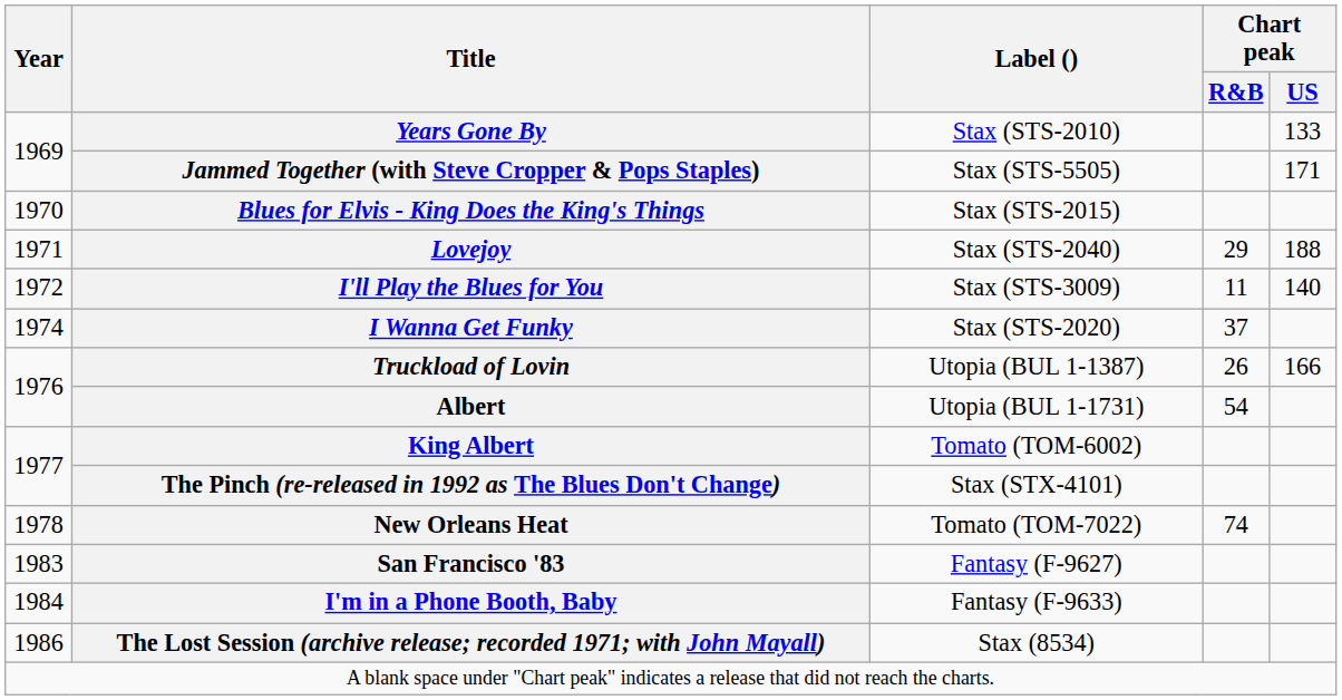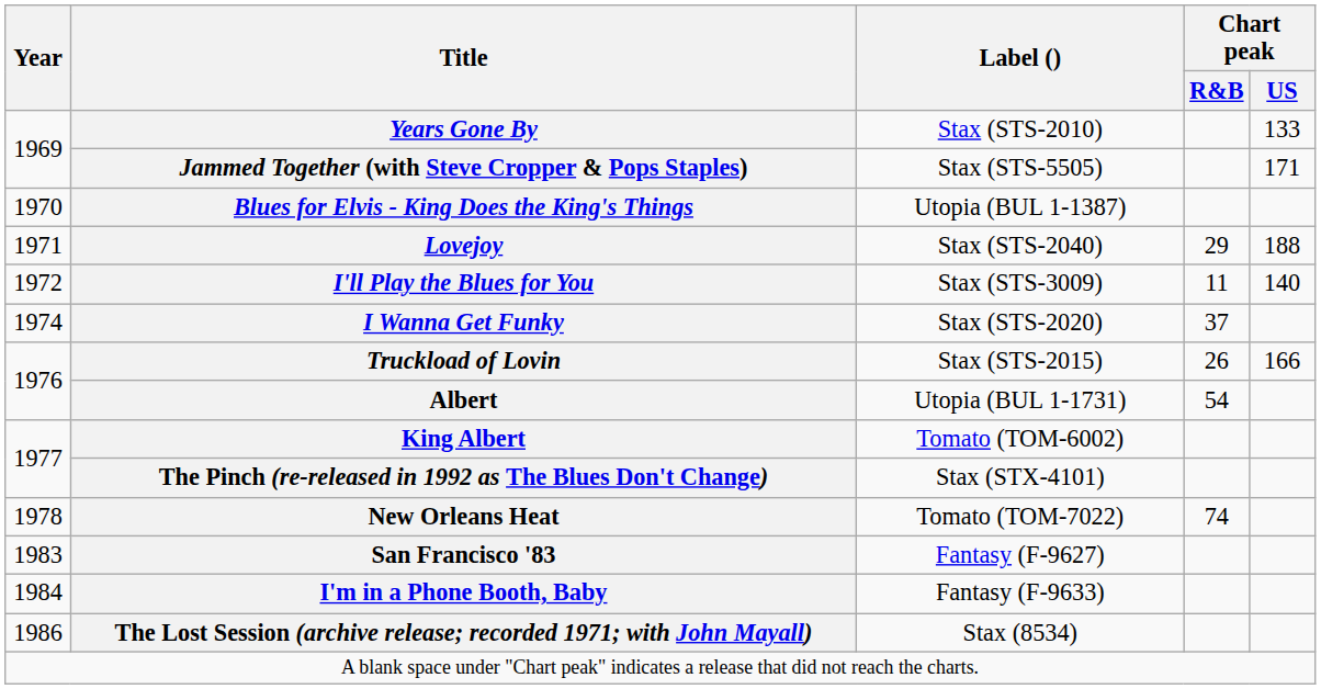Blues for Elvis - King Does the King's Things | Label (): Stax (STS-2015) -> Utopia (BUL 1-1387)
Truckload of Lovin | Label (): Utopia (BUL 1-1387) -> Stax (STS-2015)
